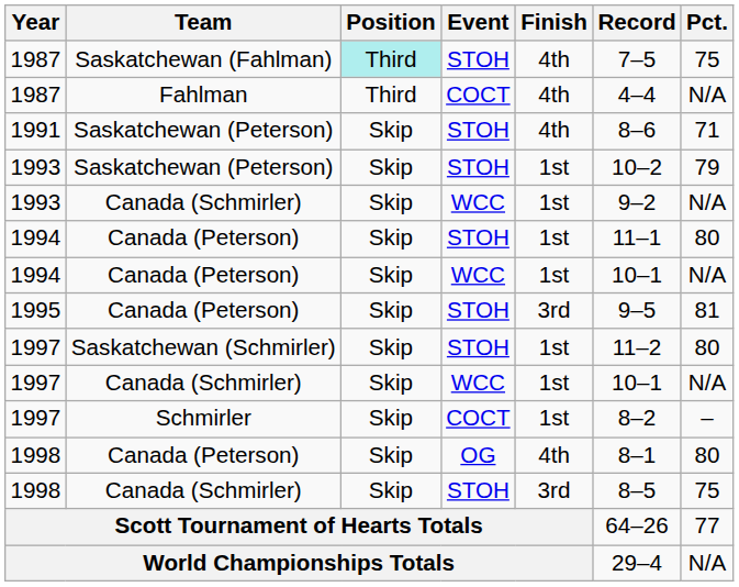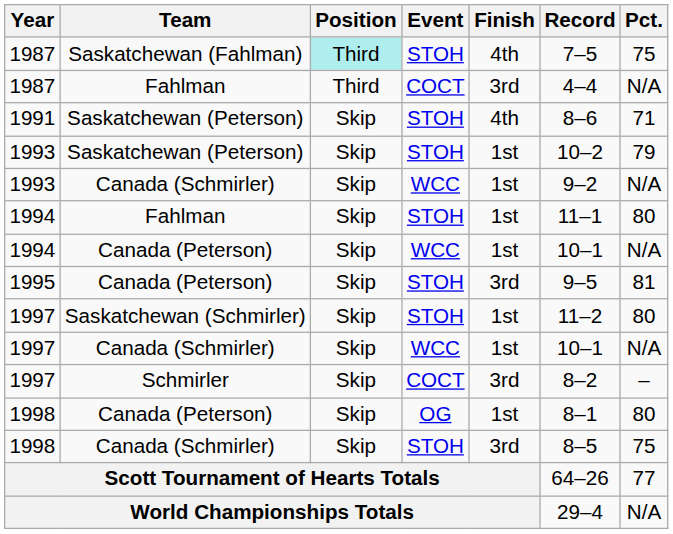1987 / COCT | Finish: 4th -> 3rd
1994 / STOH | Team: Canada (Peterson) -> Fahlman
1997 / COCT | Finish: 1st -> 3rd
1998 / OG | Finish: 4th -> 1st
